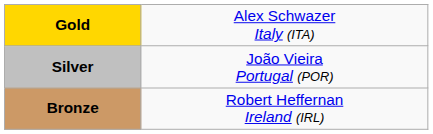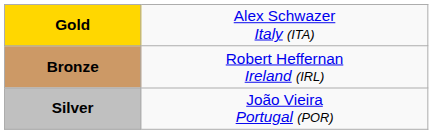rows swapped: Silver <-> Bronze
